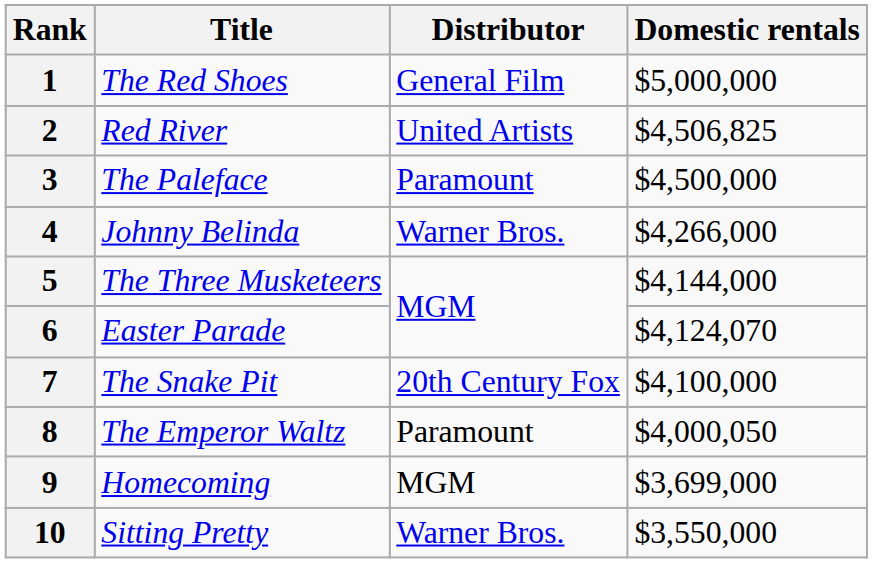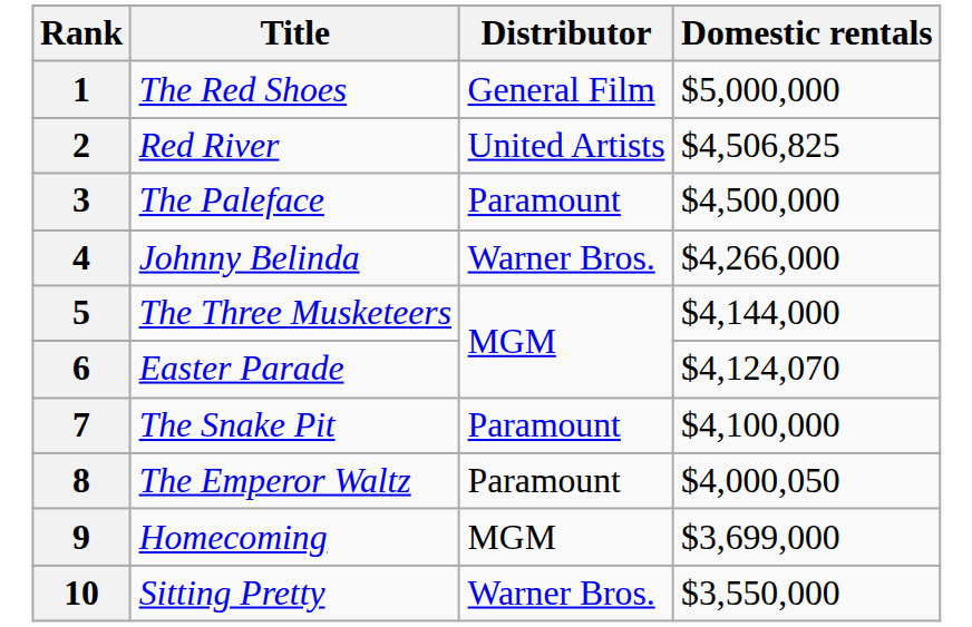7 | Distributor: 20th Century Fox -> Paramount
